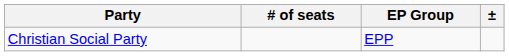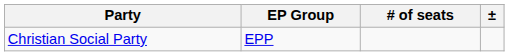columns swapped: EP Group <-> # of seats
